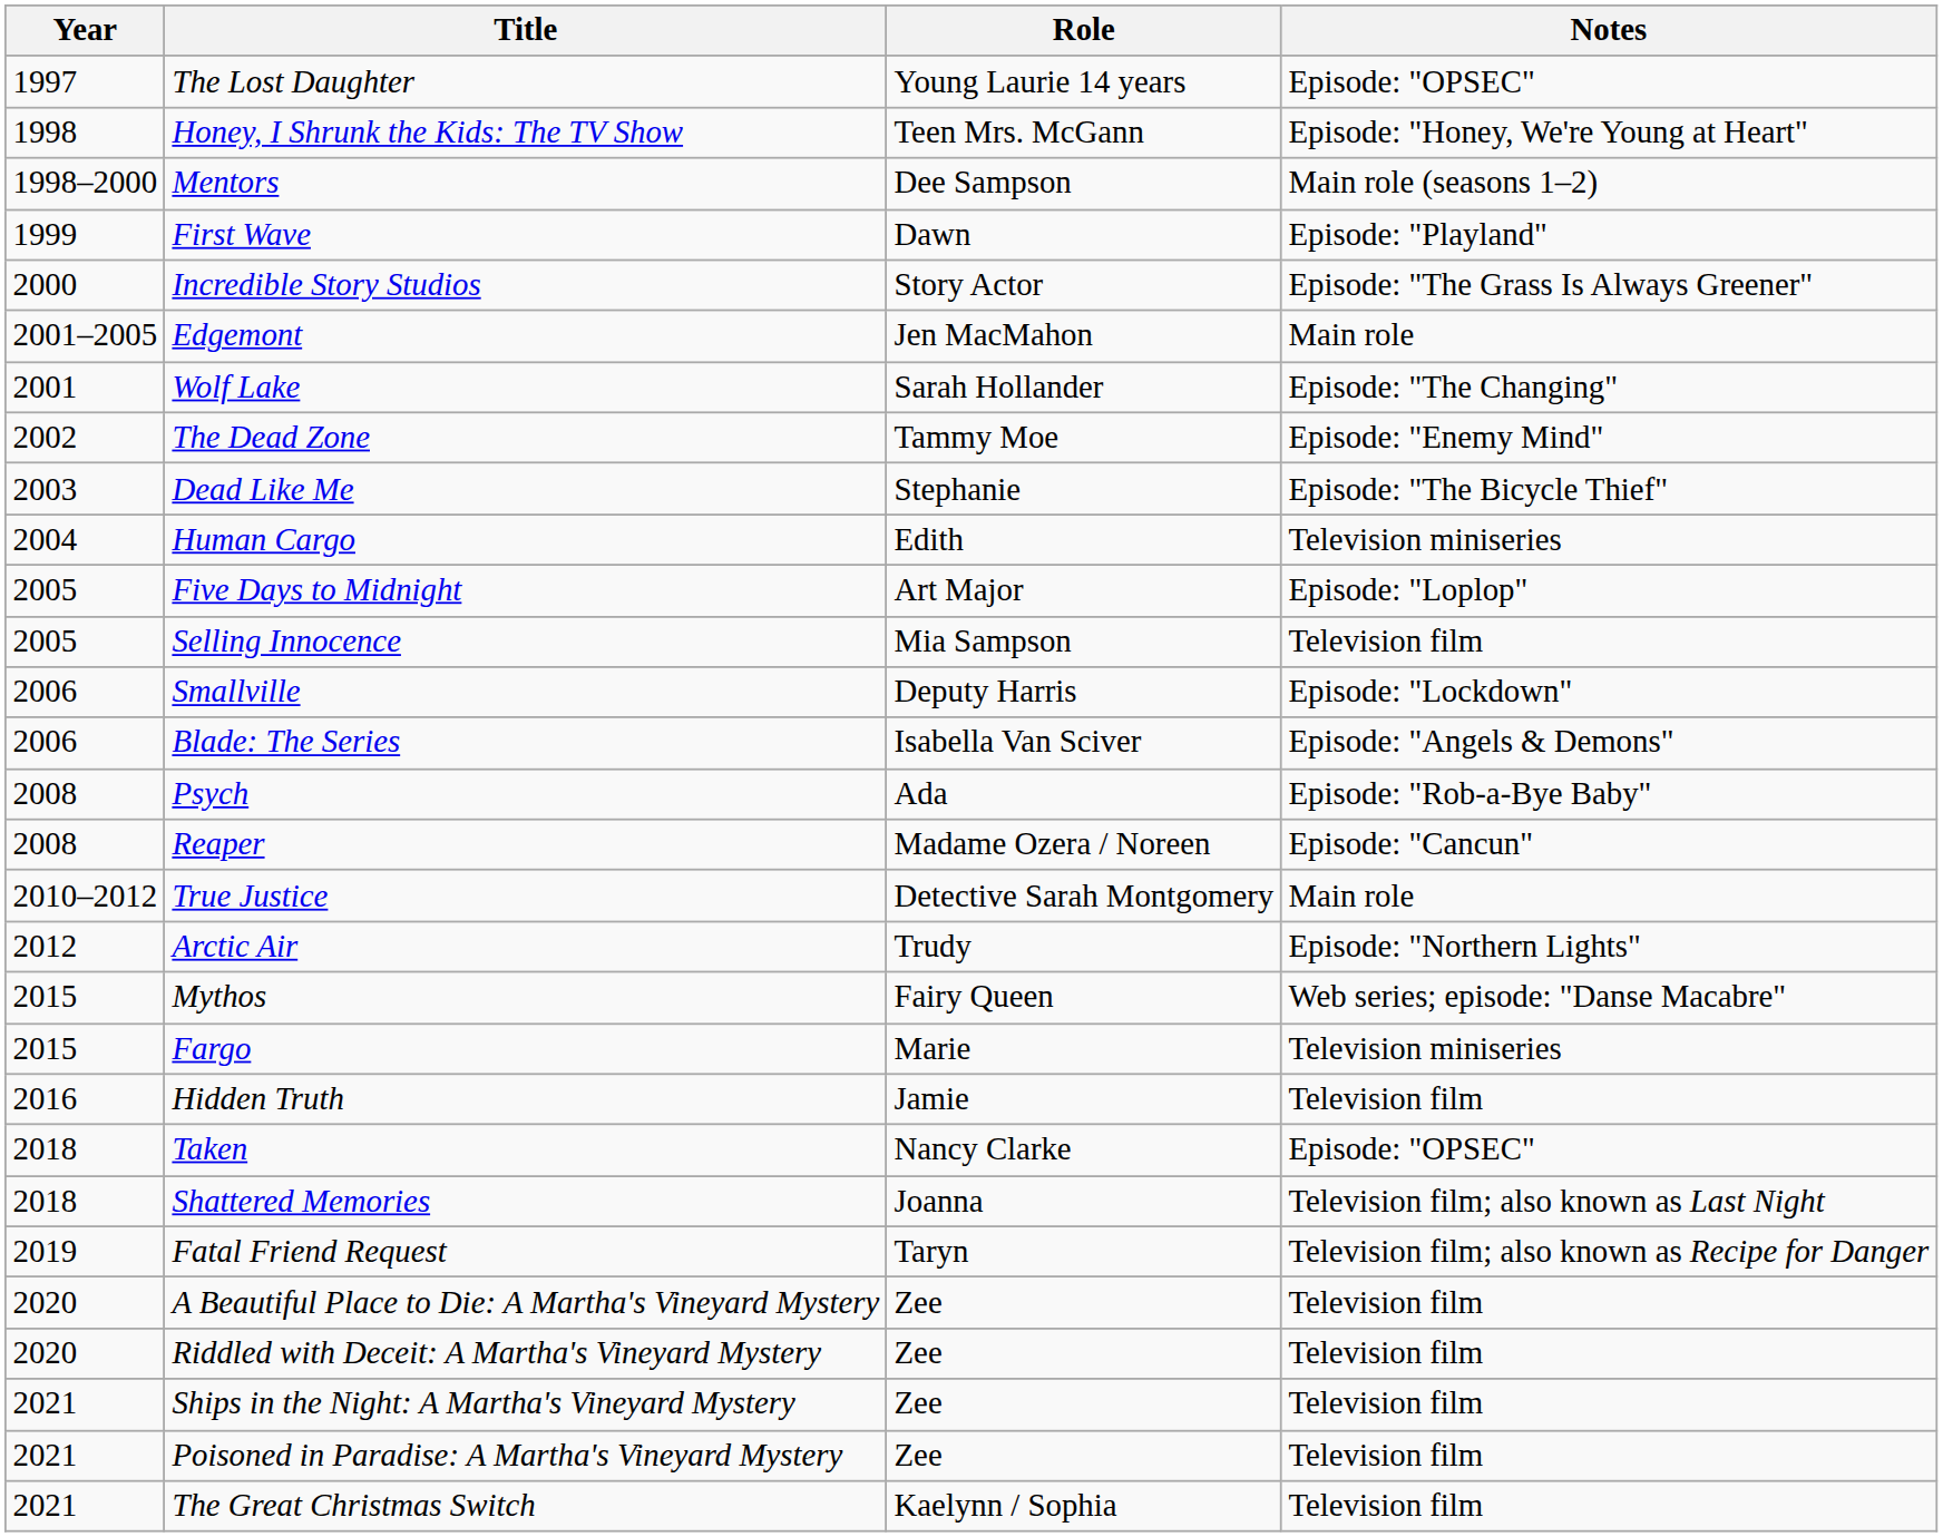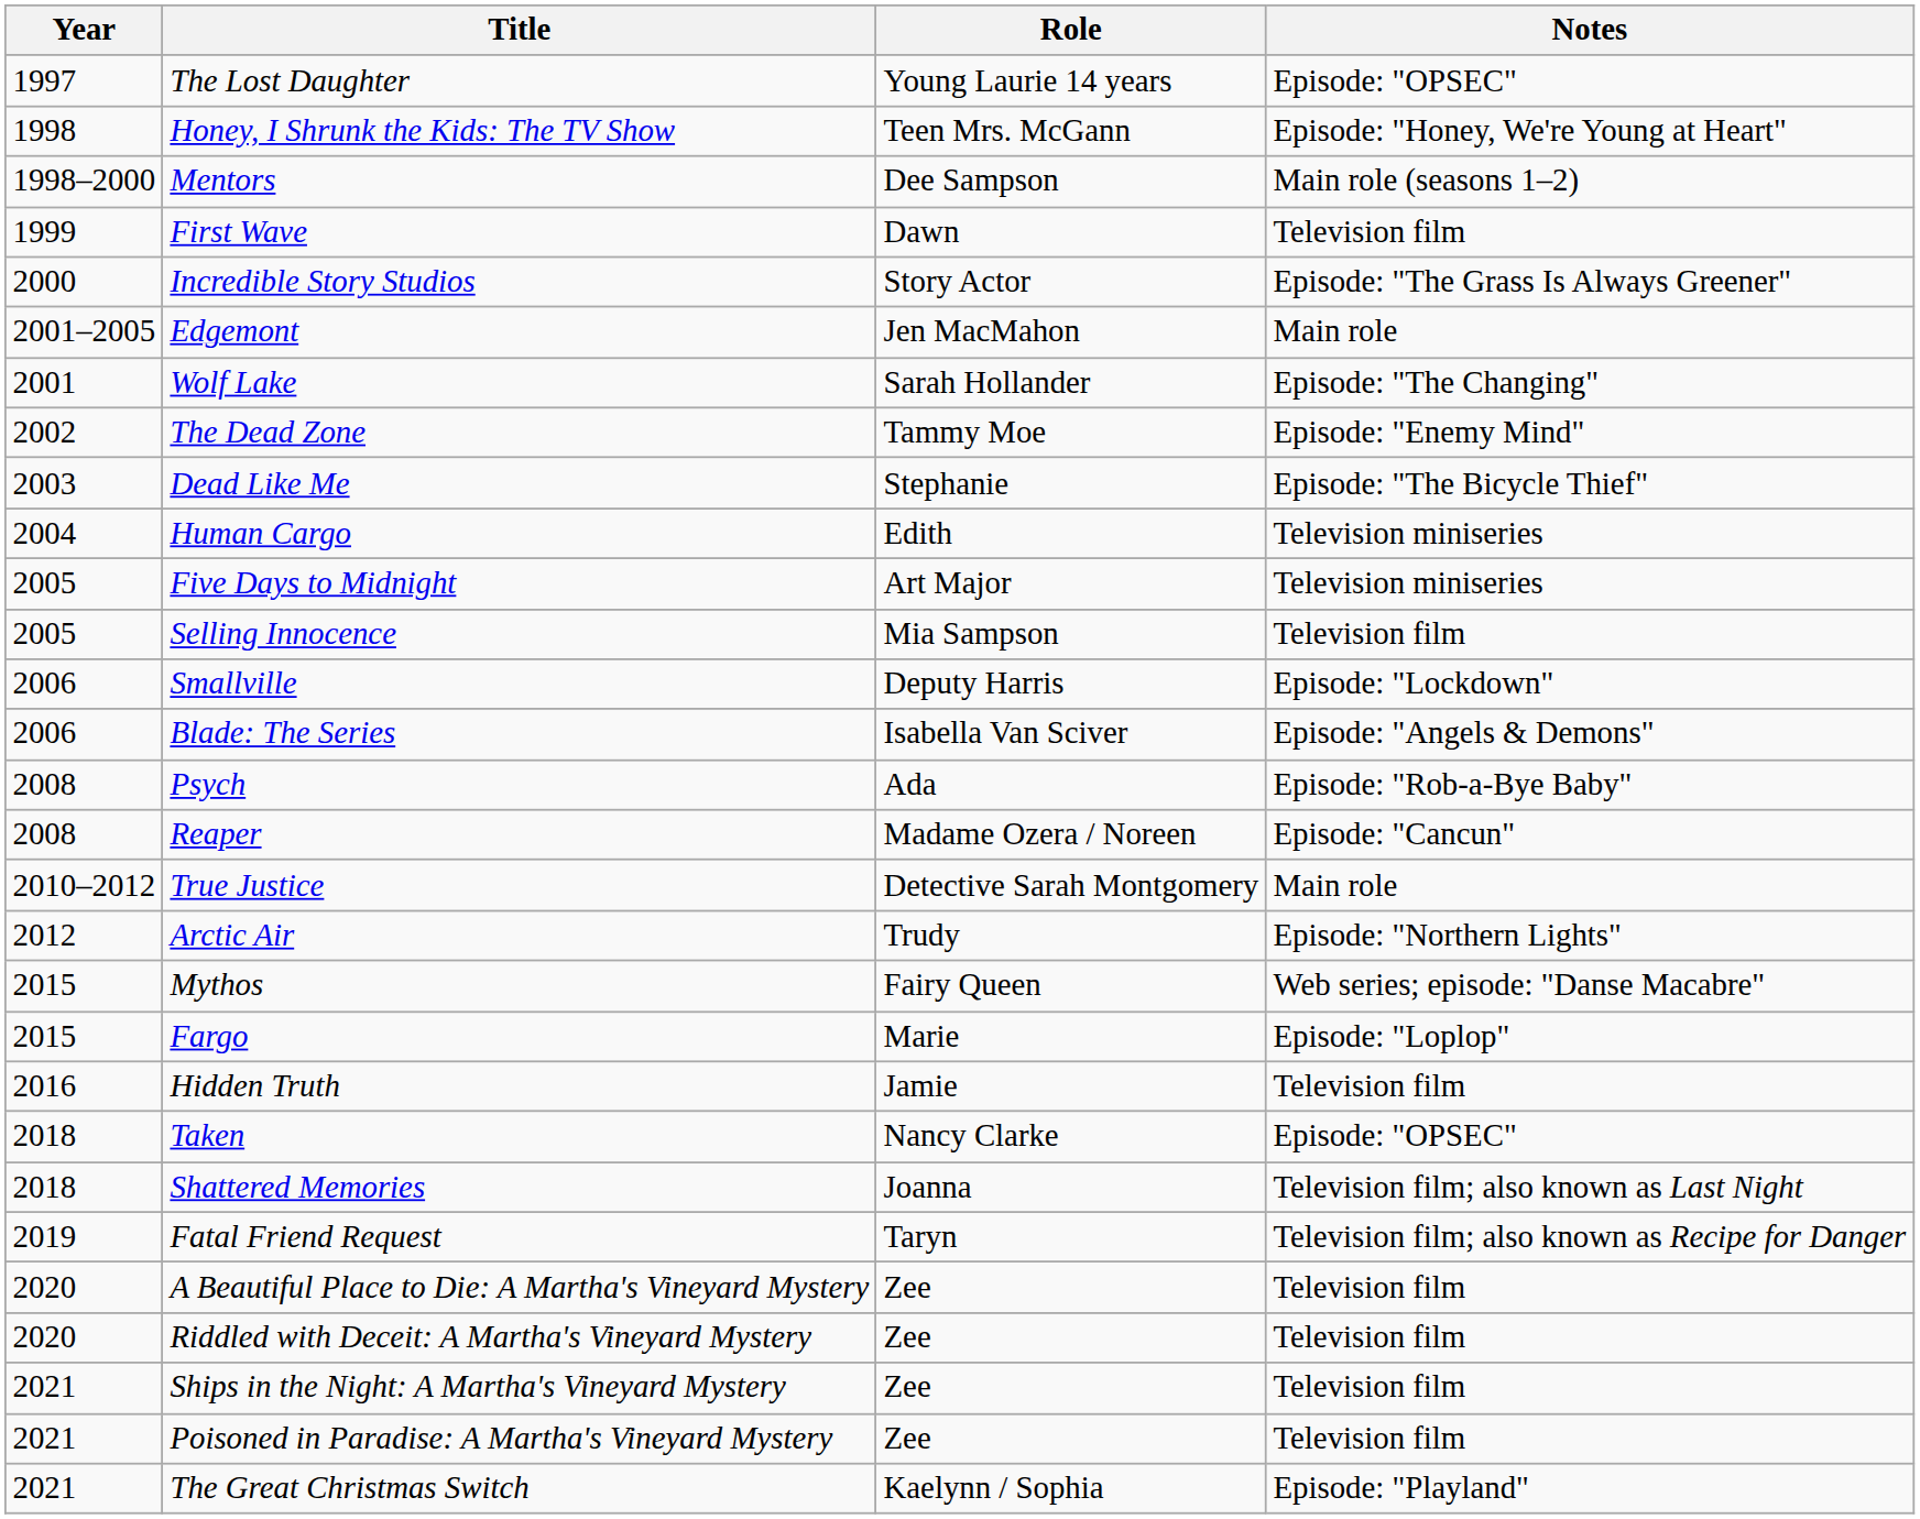First Wave | Notes: Episode: "Playland" -> Television film
Five Days to Midnight | Notes: Episode: "Loplop" -> Television miniseries
Fargo | Notes: Television miniseries -> Episode: "Loplop"
The Great Christmas Switch | Notes: Television film -> Episode: "Playland"
